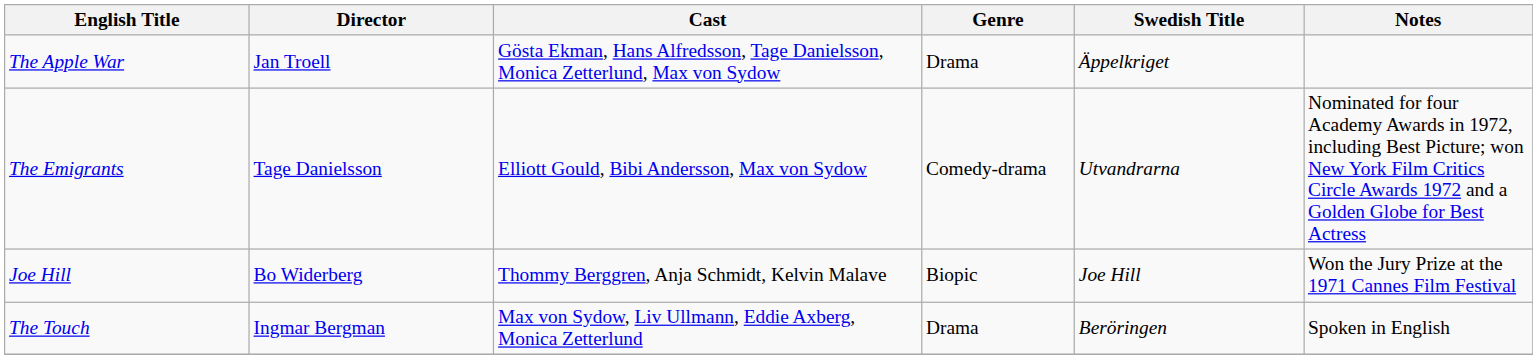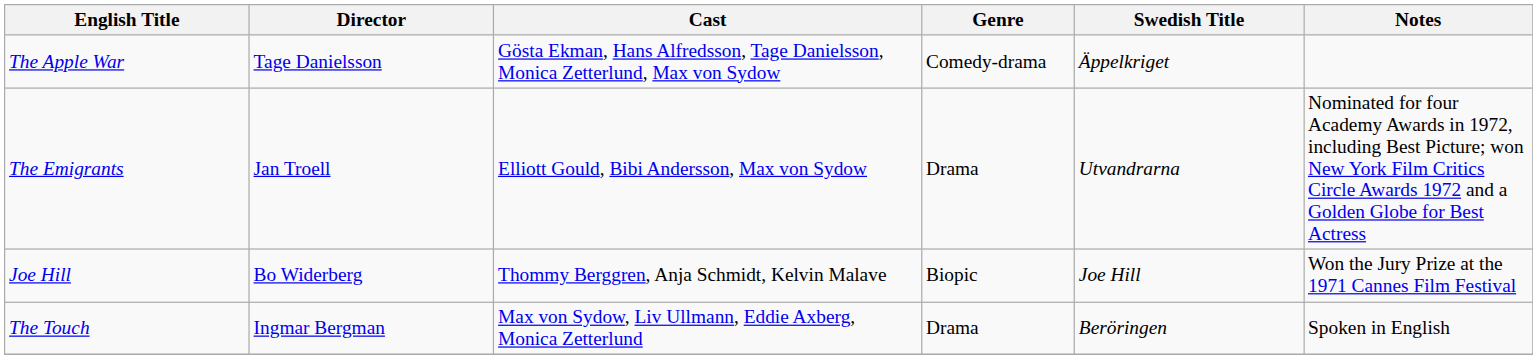The Apple War | Director: Jan Troell -> Tage Danielsson
The Apple War | Genre: Drama -> Comedy-drama
The Emigrants | Director: Tage Danielsson -> Jan Troell
The Emigrants | Genre: Comedy-drama -> Drama
